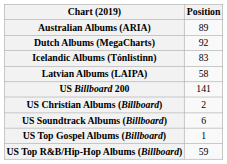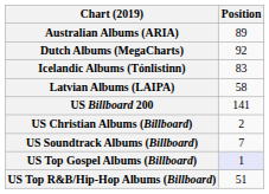US Soundtrack Albums (Billboard) | Position: 6 -> 7
US Top Gospel Albums (Billboard) | Position: no background -> lavender background
US Top R&B/Hip-Hop Albums (Billboard) | Position: 59 -> 51
